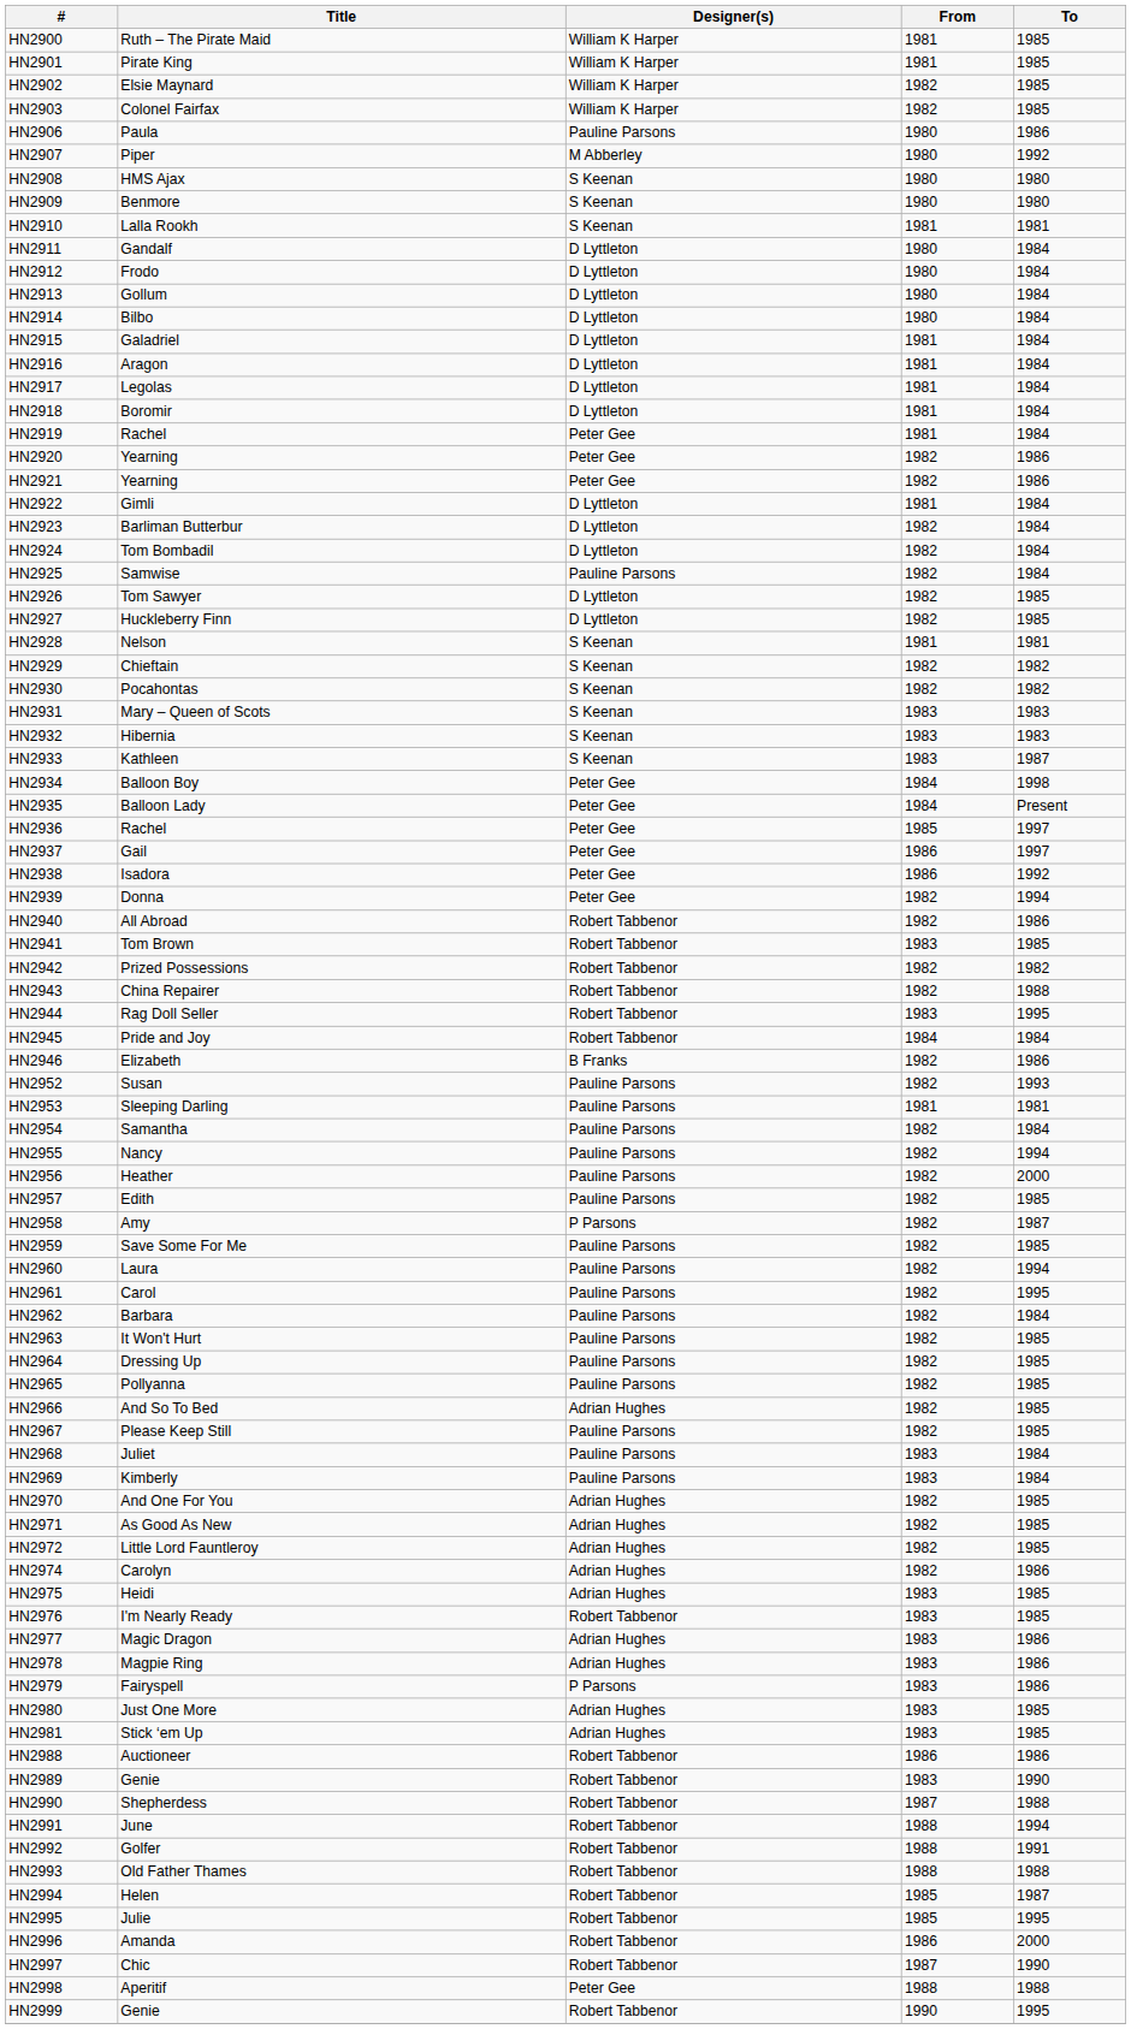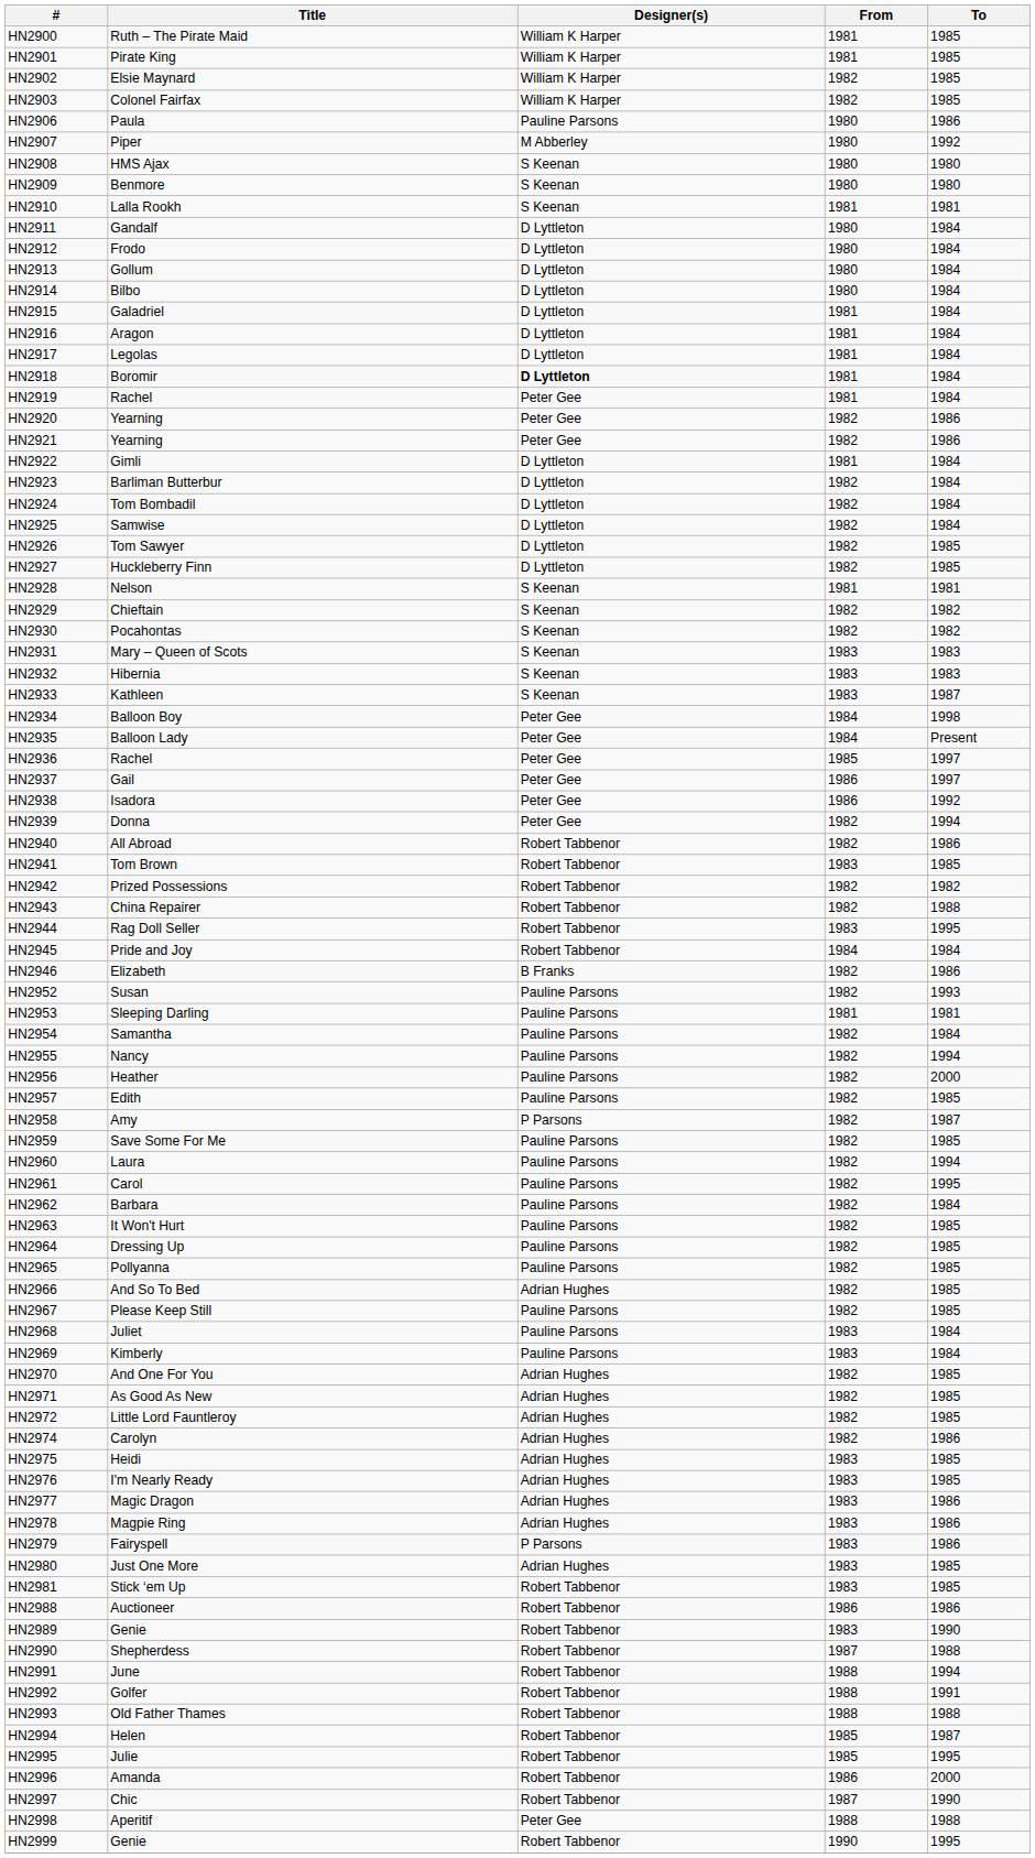HN2918 | Designer(s): normal -> bold
HN2925 | Designer(s): Pauline Parsons -> D Lyttleton
HN2976 | Designer(s): Robert Tabbenor -> Adrian Hughes
HN2981 | Designer(s): Adrian Hughes -> Robert Tabbenor
